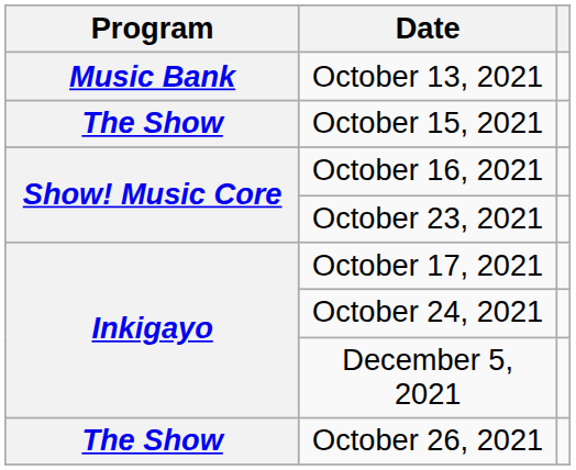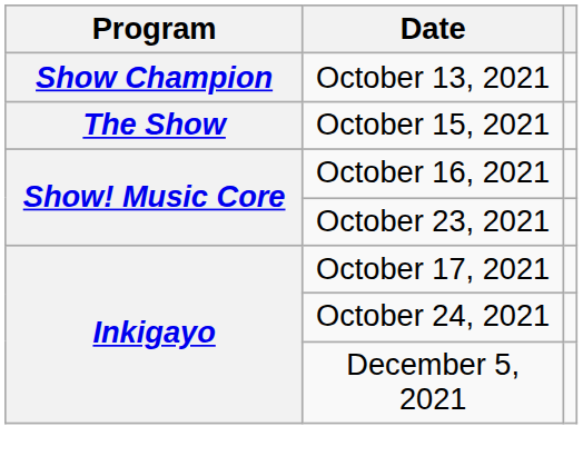October 13, 2021 | Program: Music Bank -> Show Champion
- row: The Show | October 26, 2021
